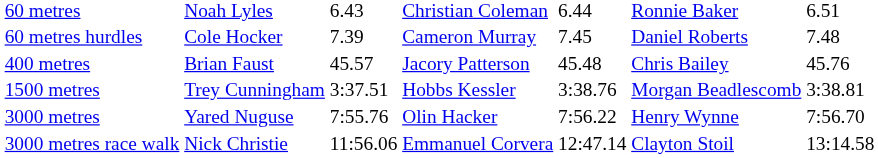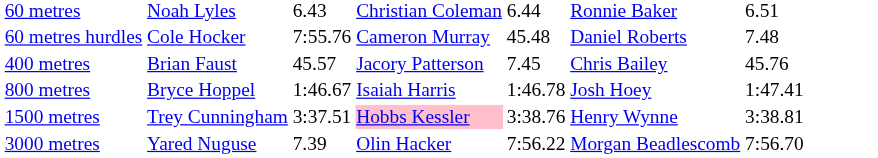60 metres hurdles | column 3: 7.39 -> 7:55.76
60 metres hurdles | column 5: 7.45 -> 45.48
400 metres | column 5: 45.48 -> 7.45
+ row: 800 metres | Bryce Hoppel | 1:46.67 | Isaiah Harris | 1:46.78 | Josh Hoey | 1:47.41
1500 metres | column 4: no background -> pink background
1500 metres | column 6: Morgan Beadlescomb -> Henry Wynne
3000 metres | column 3: 7:55.76 -> 7.39
3000 metres | column 6: Henry Wynne -> Morgan Beadlescomb
- row: 3000 metres race walk | Nick Christie | 11:56.06 | Emmanuel Corvera | 12:47.14 | Clayton Stoil | 13:14.58
